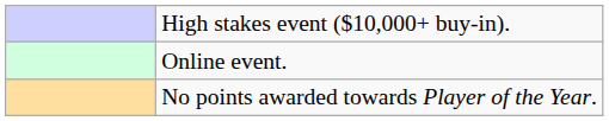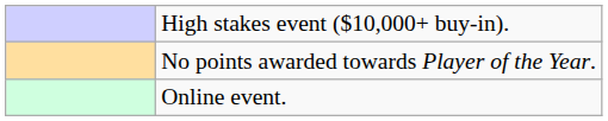rows swapped: No points awarded towards Player of the Year. <-> Online event.
